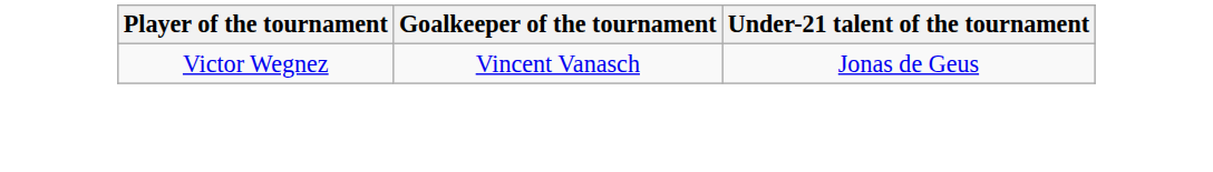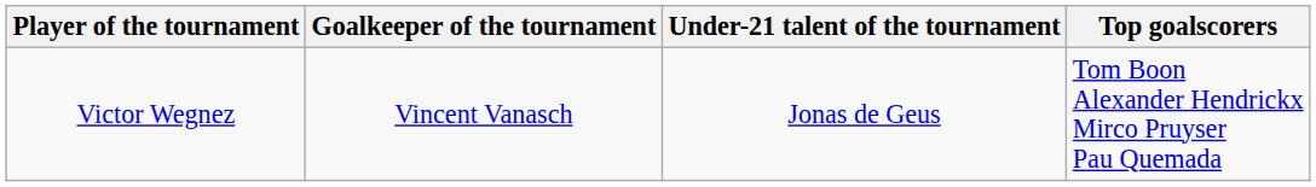+ column: Top goalscorers | Tom Boon Alexander Hendrickx Mirco Pruyser Pau Quemada
